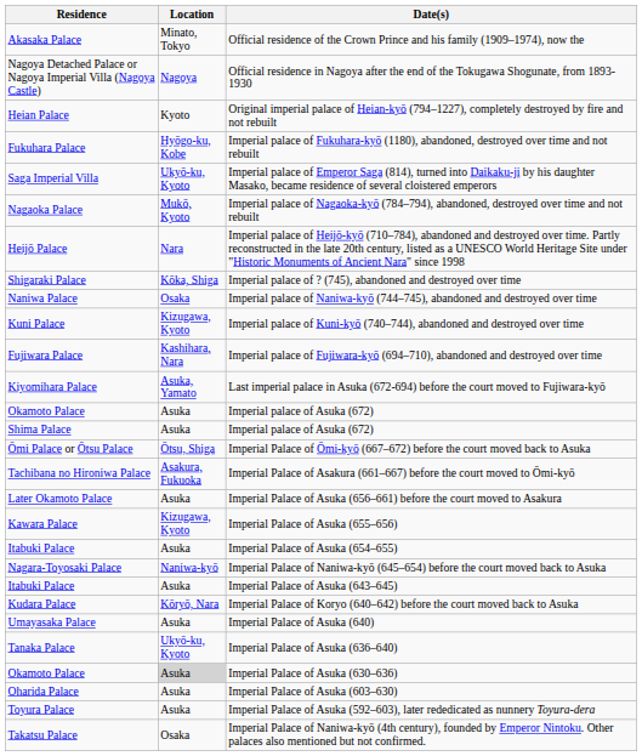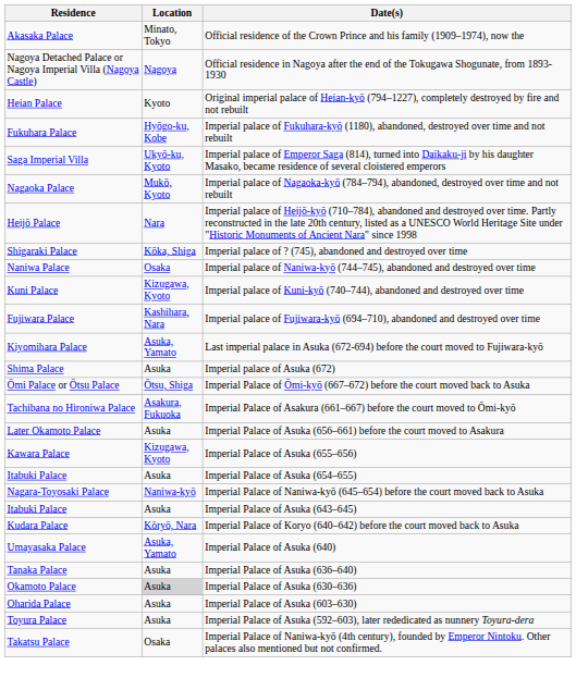- row: Okamoto Palace | Asuka | Imperial palace of Asuka (672)
Imperial Palace of Asuka (640) | Location: Asuka -> Asuka, Yamato
Imperial Palace of Asuka (636–640) | Location: Ukyō-ku, Kyoto -> Asuka
